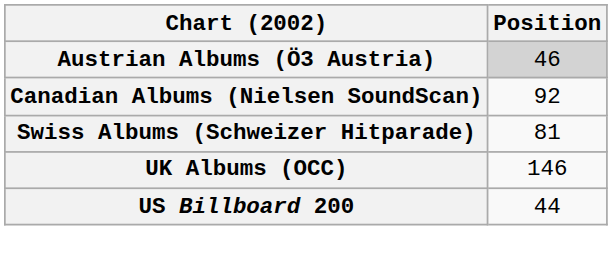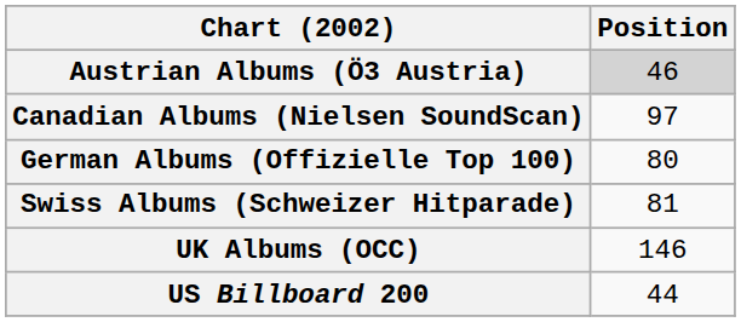Canadian Albums (Nielsen SoundScan) | Position: 92 -> 97
+ row: German Albums (Offizielle Top 100) | 80
